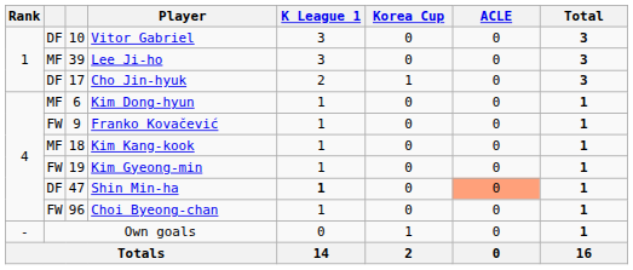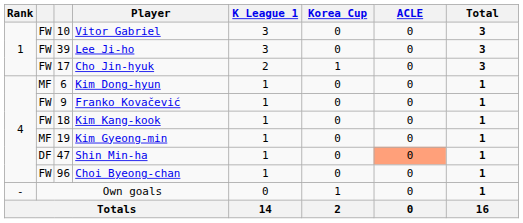Vitor Gabriel | column 2: DF -> FW
Lee Ji-ho | column 2: MF -> FW
Cho Jin-hyuk | column 2: DF -> FW
Kim Kang-kook | column 2: MF -> FW
Kim Gyeong-min | column 2: FW -> MF
Shin Min-ha | K League 1: bold -> normal
